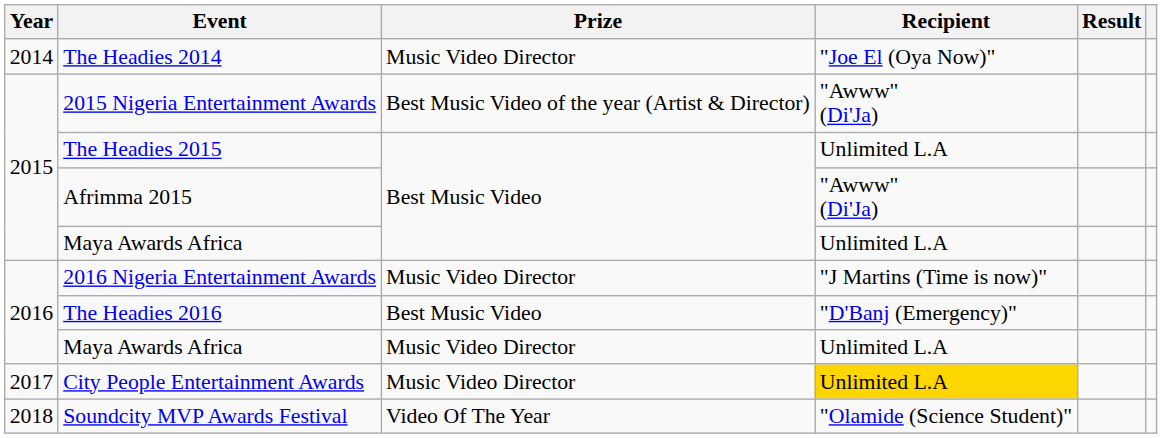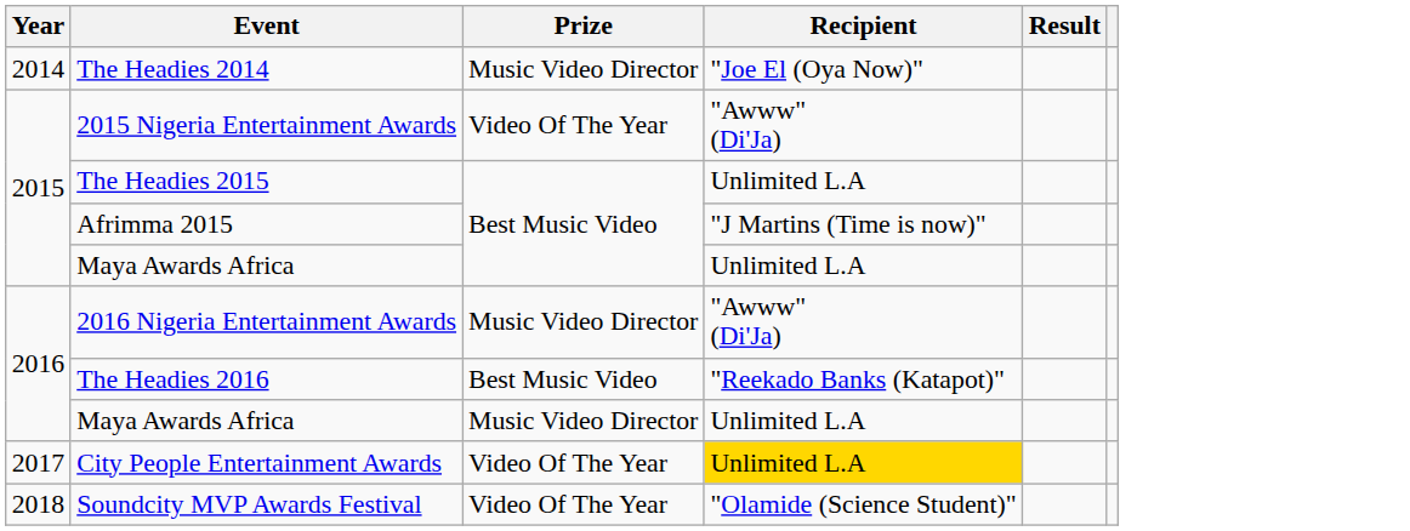2015 Nigeria Entertainment Awards | Prize: Best Music Video of the year (Artist & Director) -> Video Of The Year
Afrimma 2015 | Recipient: "Awww" (Di'Ja) -> "J Martins (Time is now)"
2016 Nigeria Entertainment Awards | Recipient: "J Martins (Time is now)" -> "Awww" (Di'Ja)
The Headies 2016 | Recipient: "D'Banj (Emergency)" -> "Reekado Banks (Katapot)"
City People Entertainment Awards | Prize: Music Video Director -> Video Of The Year
